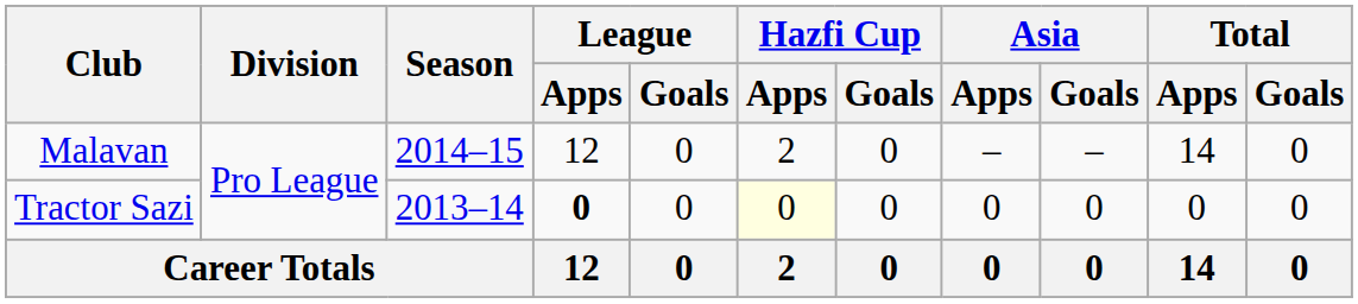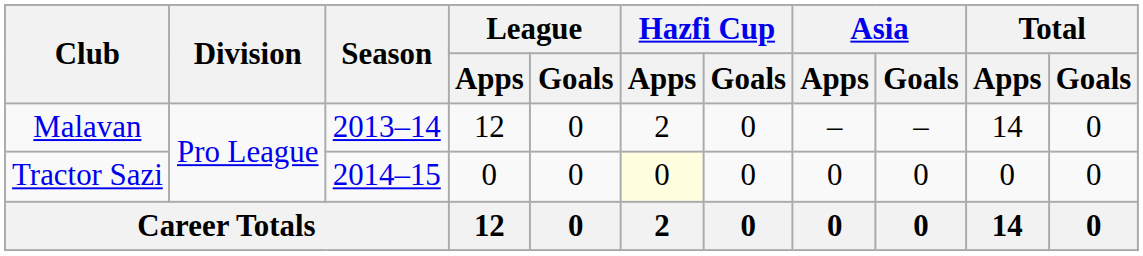Malavan | Season: 2014–15 -> 2013–14
Tractor Sazi | Season: 2013–14 -> 2014–15
Tractor Sazi | League / Apps: bold -> normal
